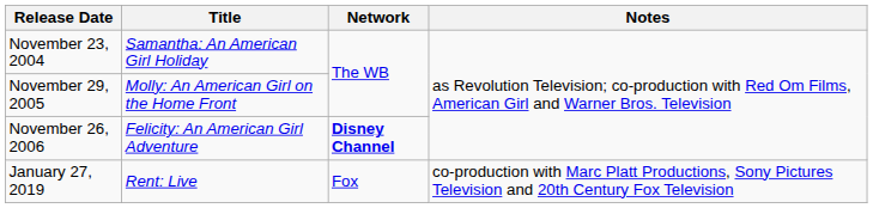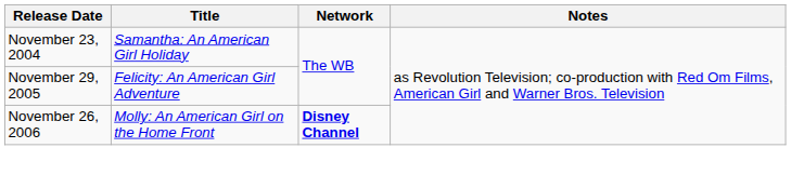November 29, 2005 | Title: Molly: An American Girl on the Home Front -> Felicity: An American Girl Adventure
November 26, 2006 | Title: Felicity: An American Girl Adventure -> Molly: An American Girl on the Home Front
- row: January 27, 2019 | Rent: Live | Fox | co-production with Marc Platt Productions, Sony Pictures Television and 20th Century Fox Television
